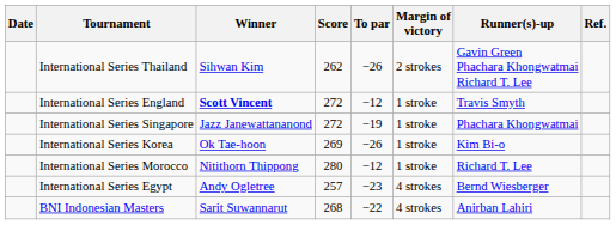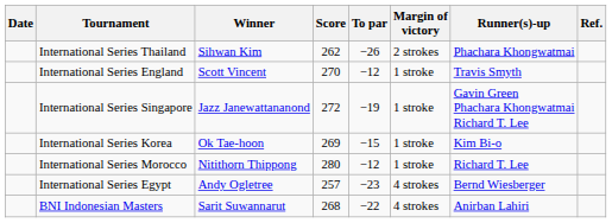International Series Thailand | Runner(s)-up: Gavin Green Phachara Khongwatmai Richard T. Lee -> Phachara Khongwatmai
International Series England | Winner: bold -> normal
International Series England | Score: 272 -> 270
International Series Singapore | Runner(s)-up: Phachara Khongwatmai -> Gavin Green Phachara Khongwatmai Richard T. Lee
International Series Korea | To par: −26 -> −15
